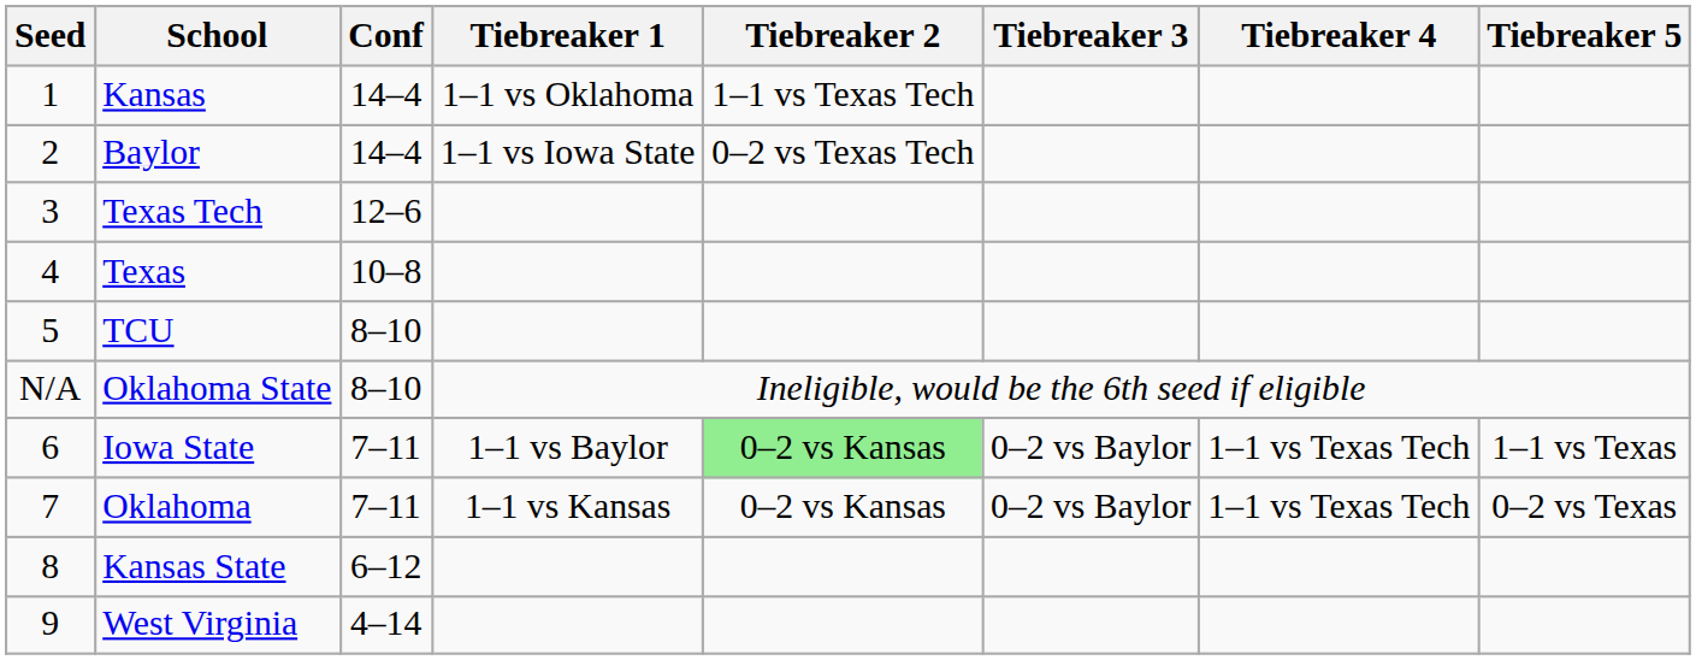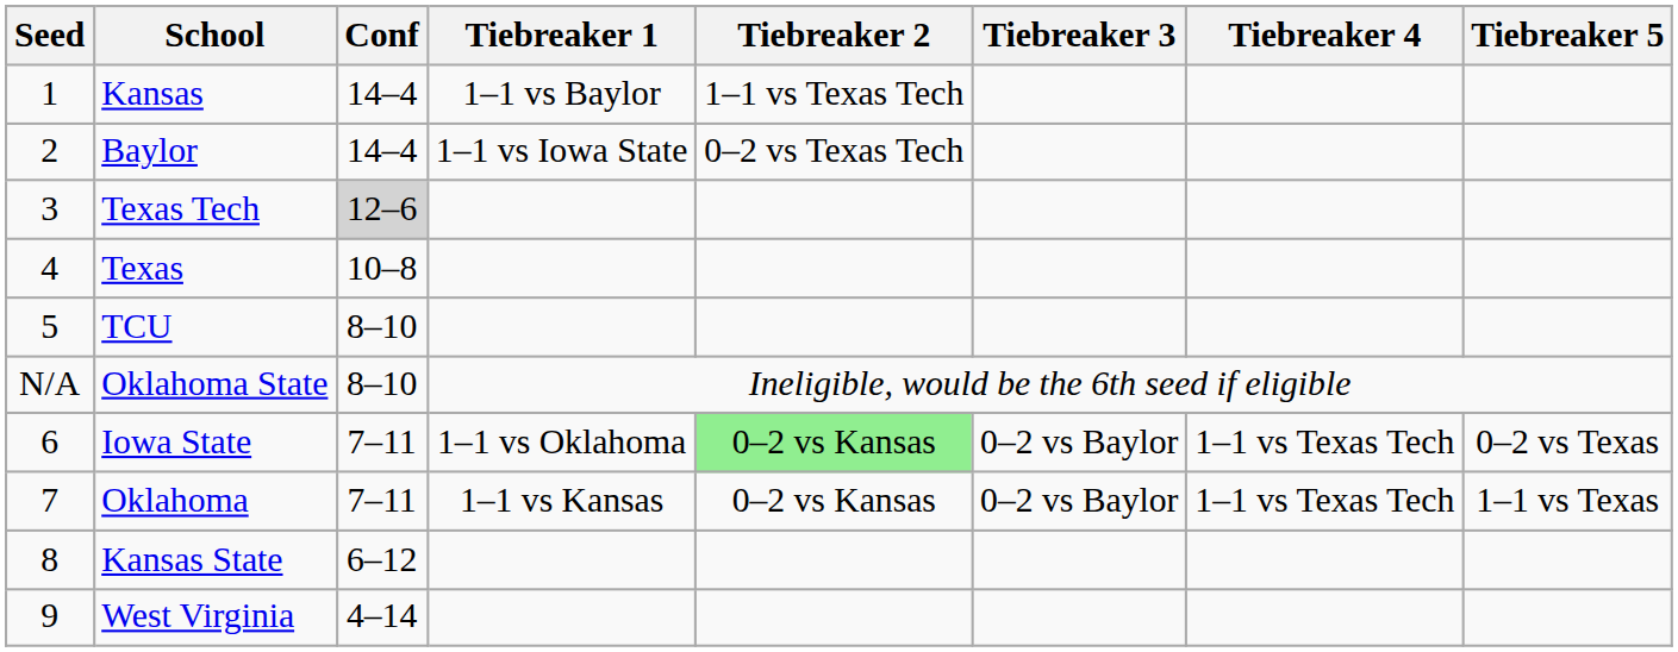Kansas | Tiebreaker 1: 1–1 vs Oklahoma -> 1–1 vs Baylor
Texas Tech | Conf: no background -> lightgrey background
Iowa State | Tiebreaker 1: 1–1 vs Baylor -> 1–1 vs Oklahoma
Iowa State | Tiebreaker 5: 1–1 vs Texas -> 0–2 vs Texas
Oklahoma | Tiebreaker 5: 0–2 vs Texas -> 1–1 vs Texas
